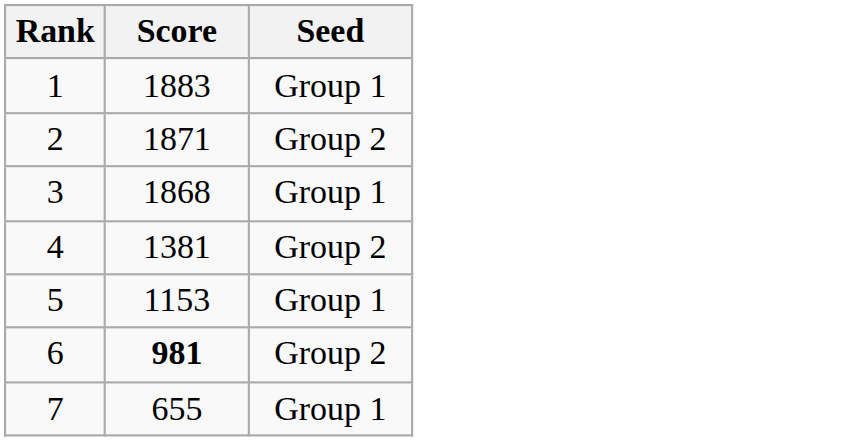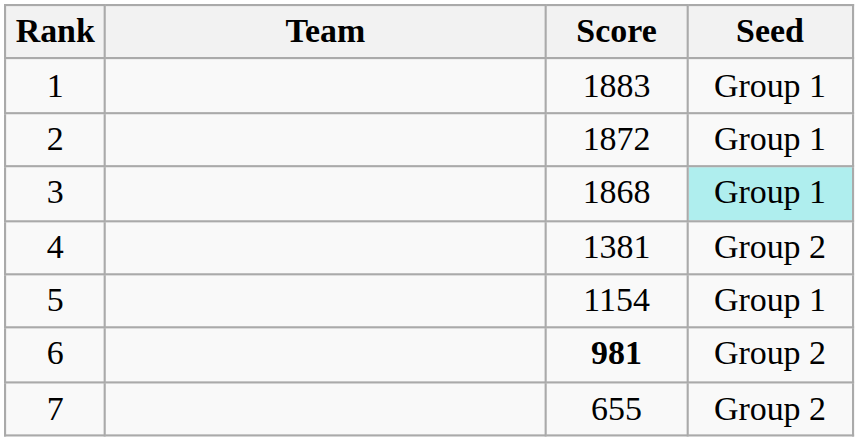+ column: Team
2 | Score: 1871 -> 1872
2 | Seed: Group 2 -> Group 1
3 | Seed: no background -> paleturquoise background
5 | Score: 1153 -> 1154
7 | Seed: Group 1 -> Group 2
